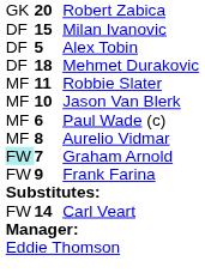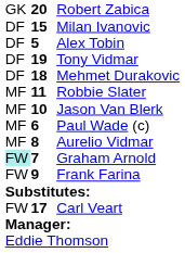+ row: DF | 19 | Tony Vidmar
Carl Veart | column 2: 14 -> 17
